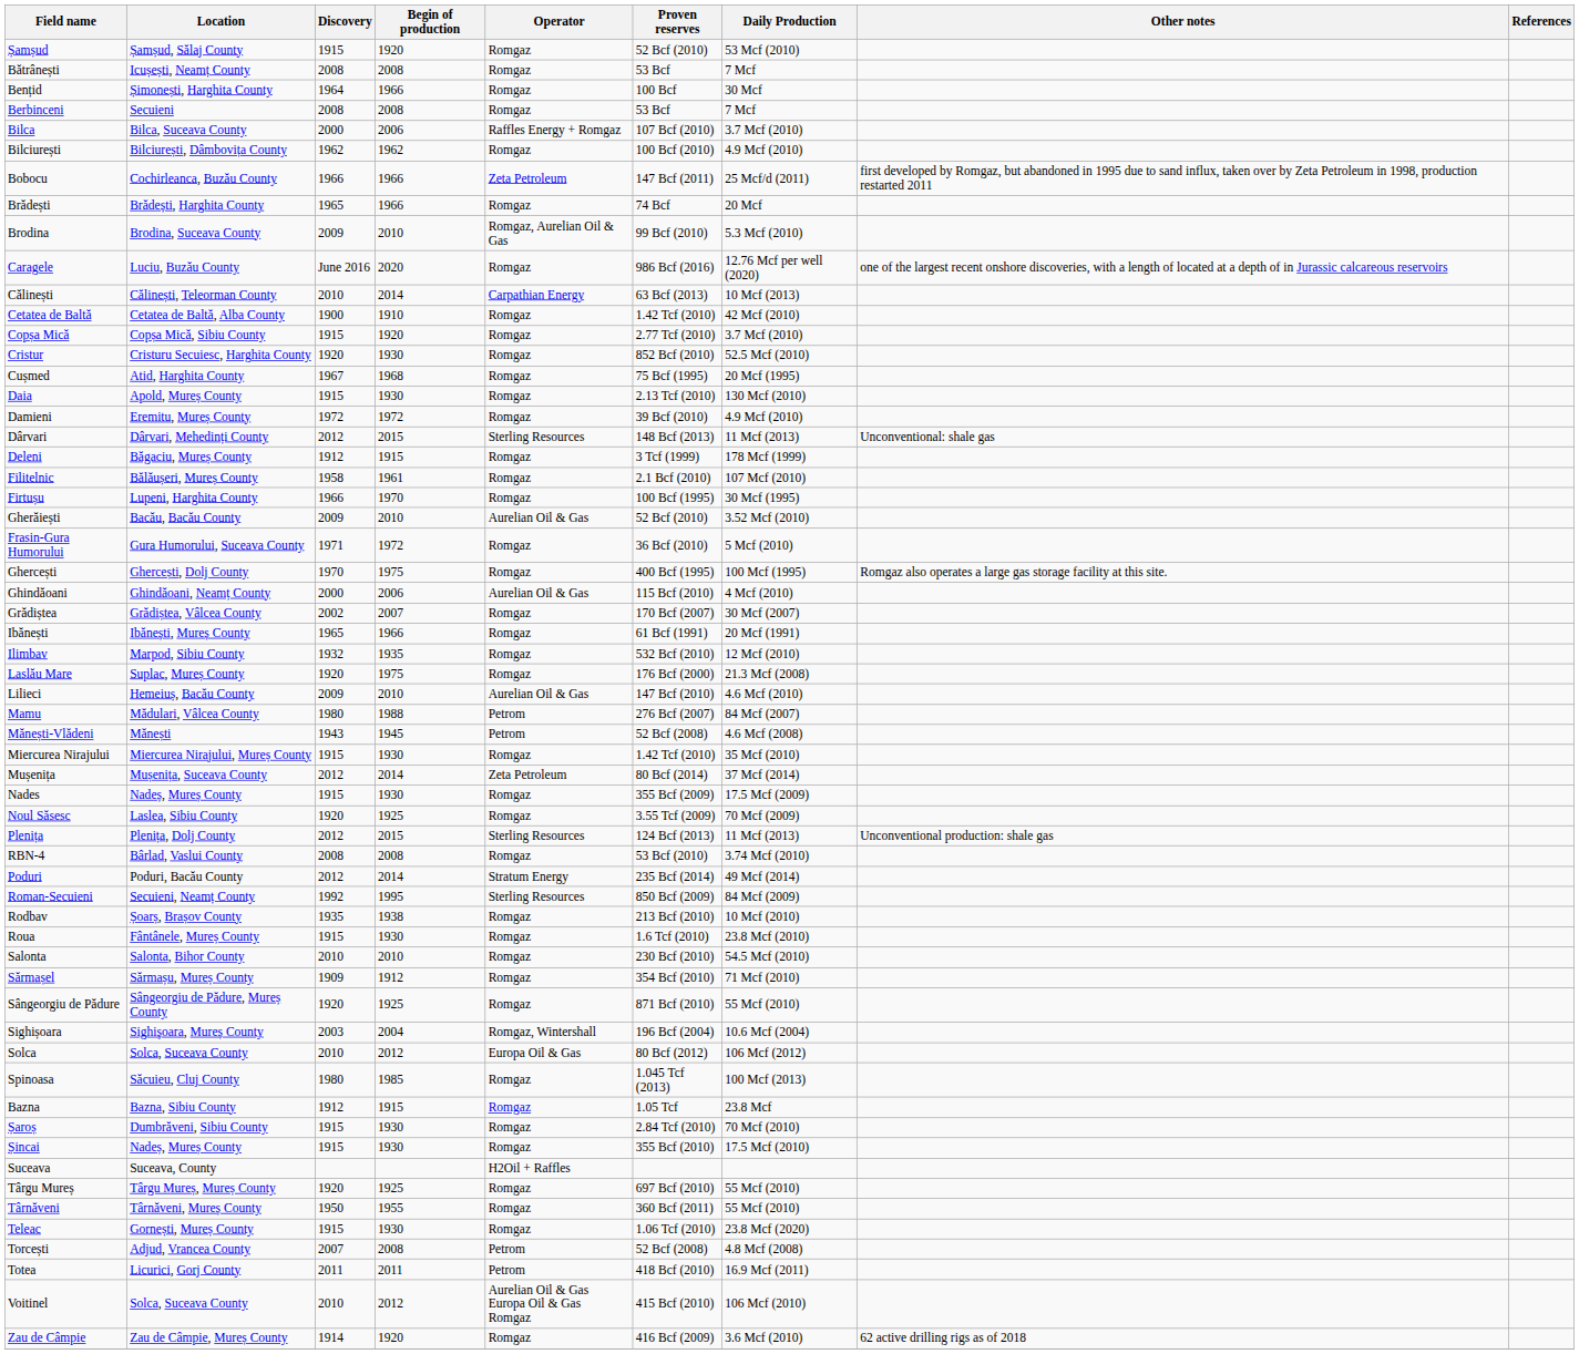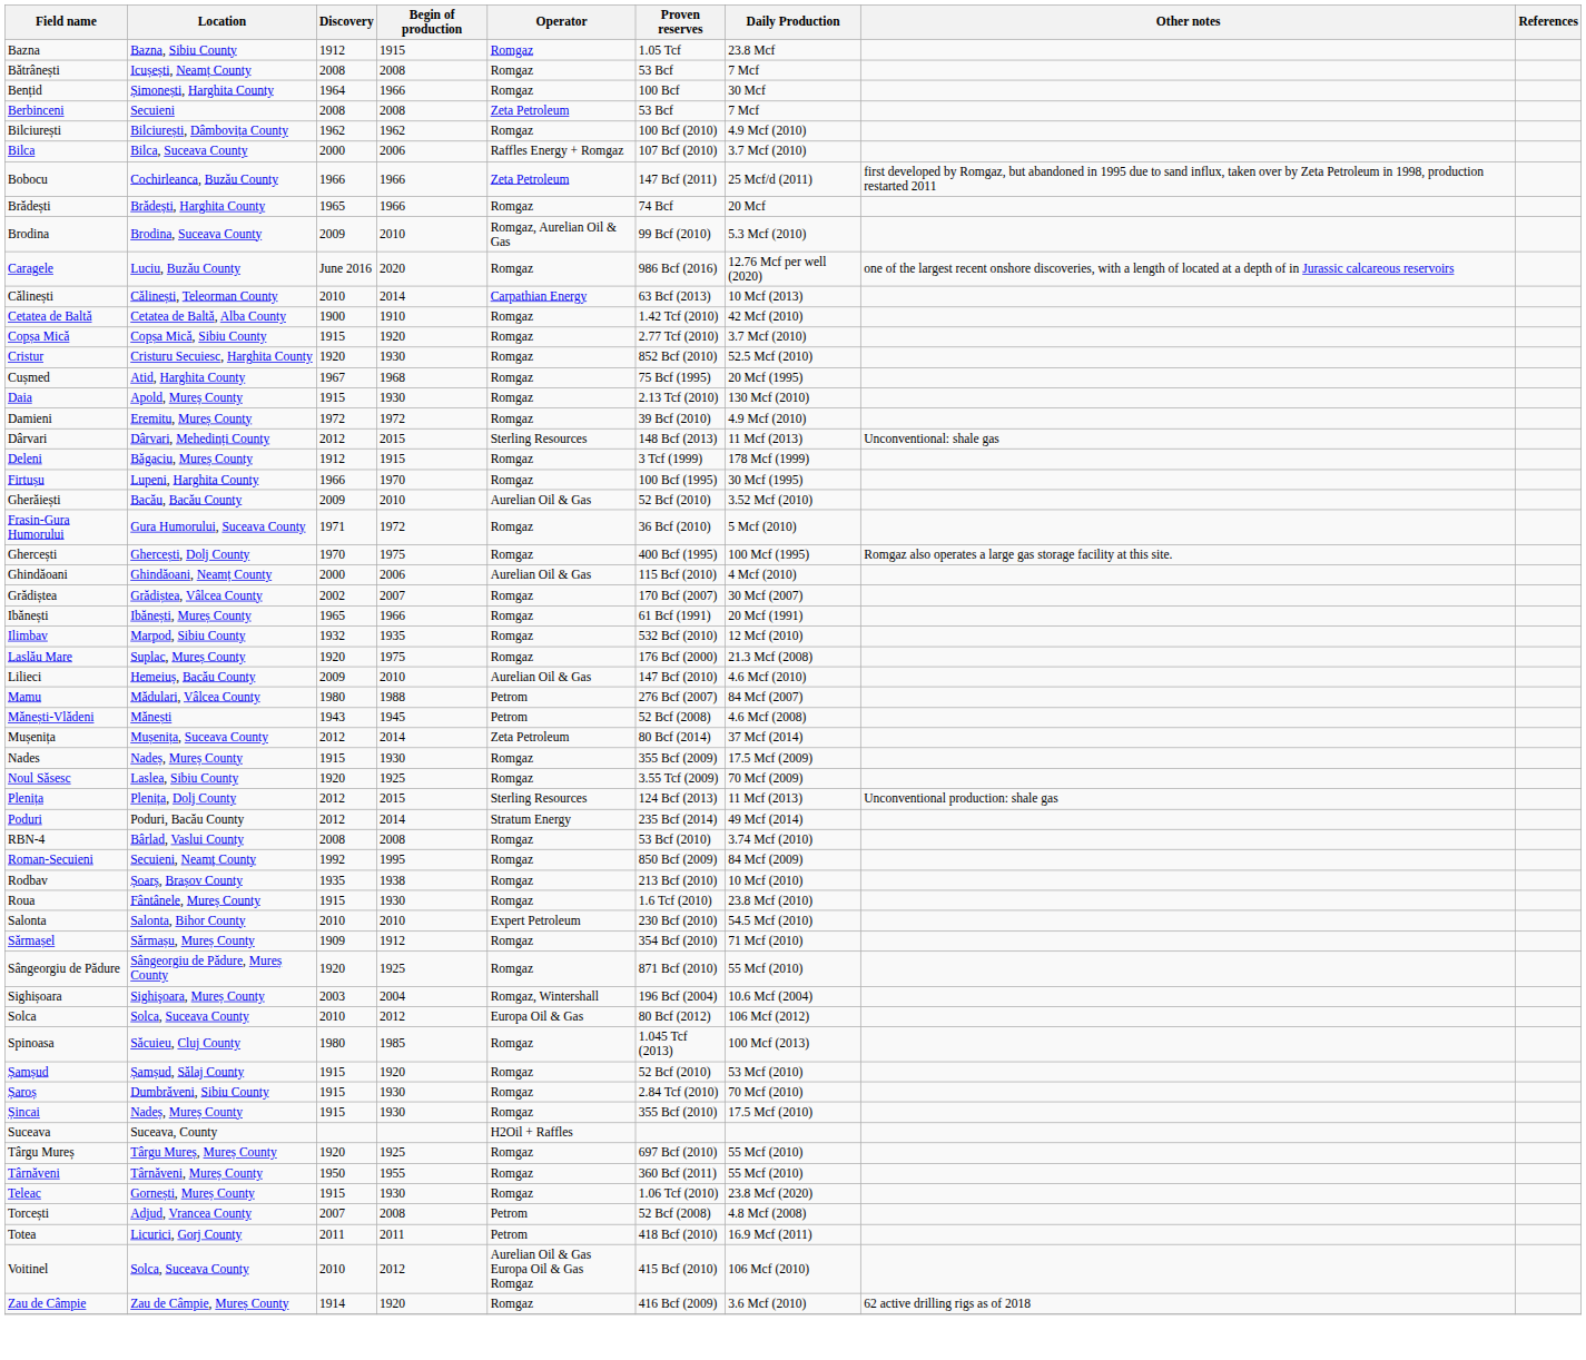rows swapped: Bazna <-> Șamșud
Berbinceni | Operator: Romgaz -> Zeta Petroleum
rows swapped: Bilca <-> Bilciurești
- row: Filitelnic | Bălăușeri, Mureș County | 1958 | 1961 | Romgaz | 2.1 Bcf (2010) | 107 Mcf (2010)
- row: Miercurea Nirajului | Miercurea Nirajului, Mureș County | 1915 | 1930 | Romgaz | 1.42 Tcf (2010) | 35 Mcf (2010)
rows swapped: Poduri <-> RBN-4
Roman-Secuieni | Operator: Sterling Resources -> Romgaz
Salonta | Operator: Romgaz -> Expert Petroleum
